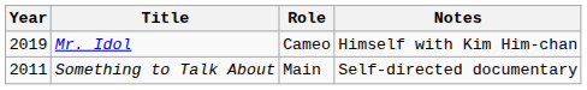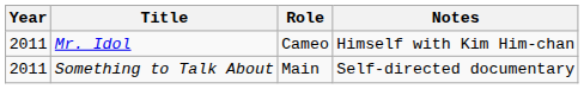Mr. Idol | Year: 2019 -> 2011
